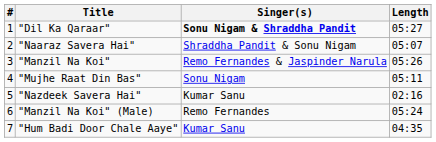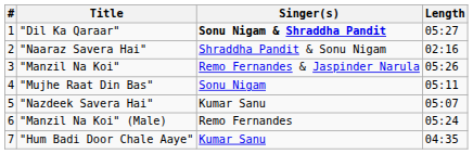"Naaraz Savera Hai" | Length: 05:07 -> 02:16
"Nazdeek Savera Hai" | Length: 02:16 -> 05:07
